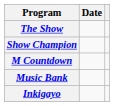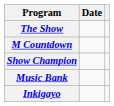rows swapped: Show Champion <-> M Countdown
